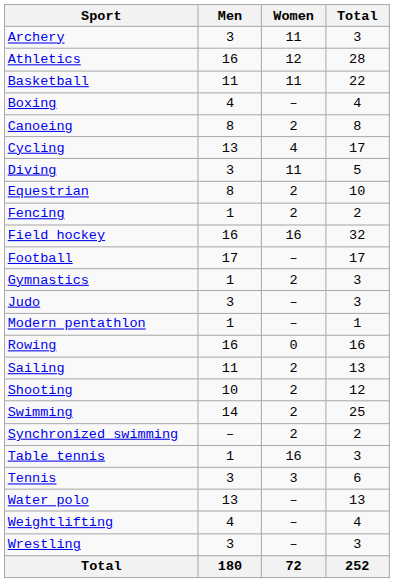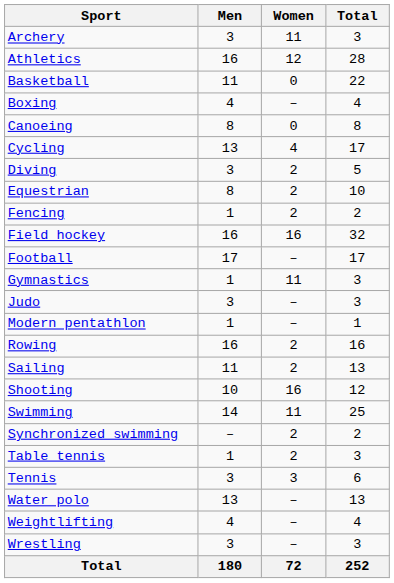Basketball | Women: 11 -> 0
Canoeing | Women: 2 -> 0
Diving | Women: 11 -> 2
Gymnastics | Women: 2 -> 11
Rowing | Women: 0 -> 2
Shooting | Women: 2 -> 16
Swimming | Women: 2 -> 11
Table tennis | Women: 16 -> 2
